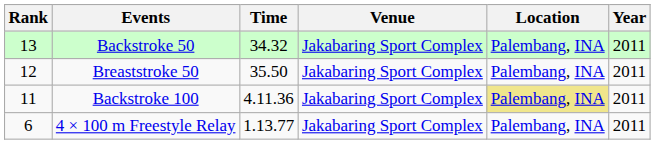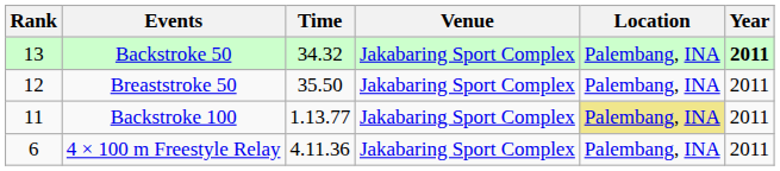Backstroke 50 | Year: normal -> bold
Backstroke 100 | Time: 4.11.36 -> 1.13.77
4 × 100 m Freestyle Relay | Time: 1.13.77 -> 4.11.36
